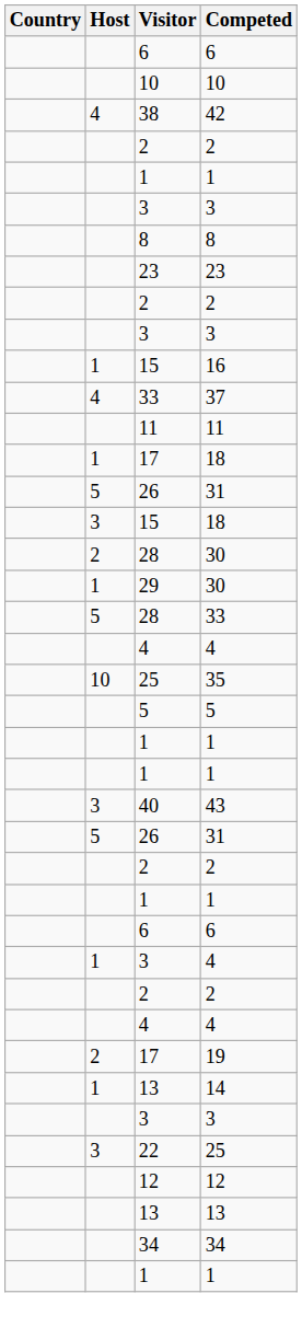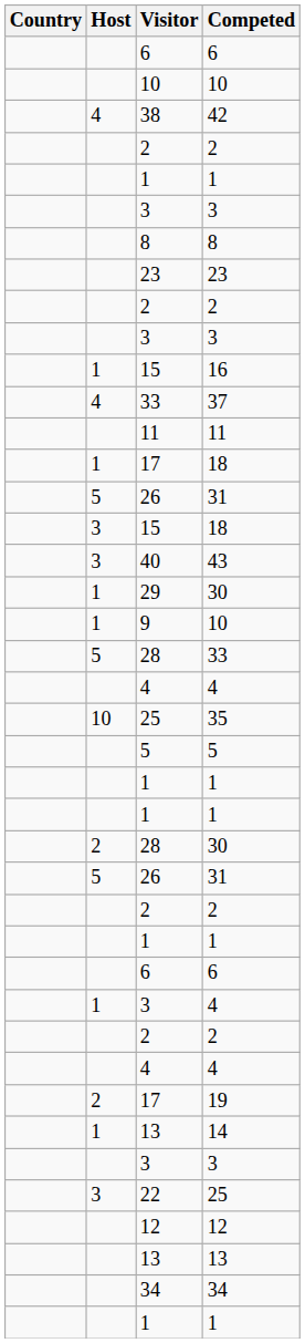rows swapped: 28 / 30 <-> 43
+ row: 1 | 9 | 10
